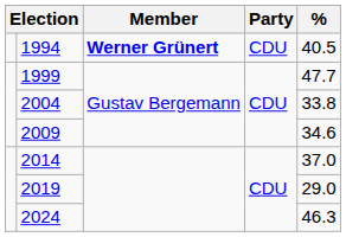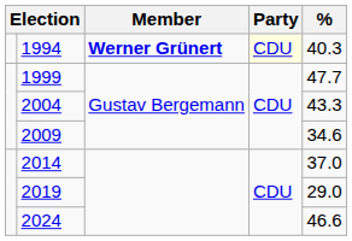1994 | Party: no background -> lightyellow background
1994 | %: 40.5 -> 40.3
2004 | %: 33.8 -> 43.3
2024 | %: 46.3 -> 46.6
